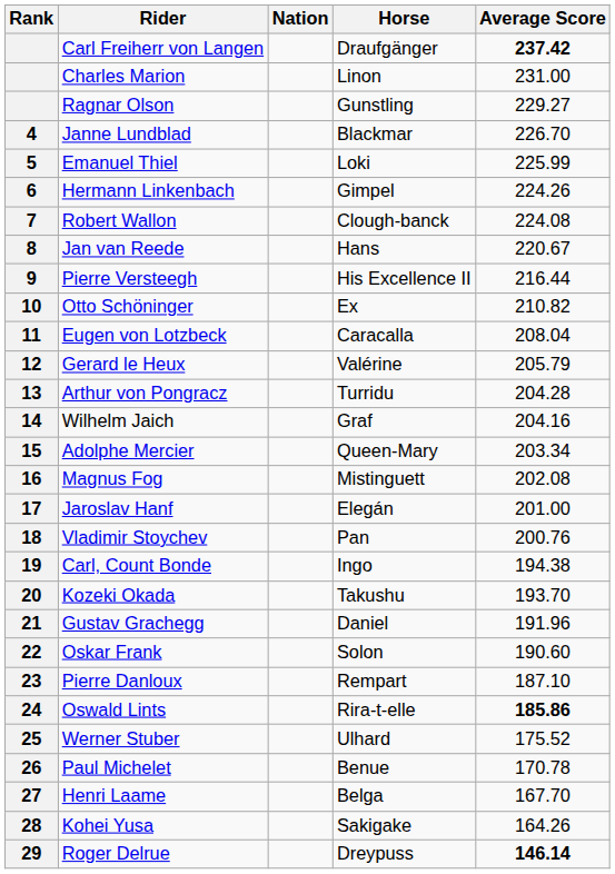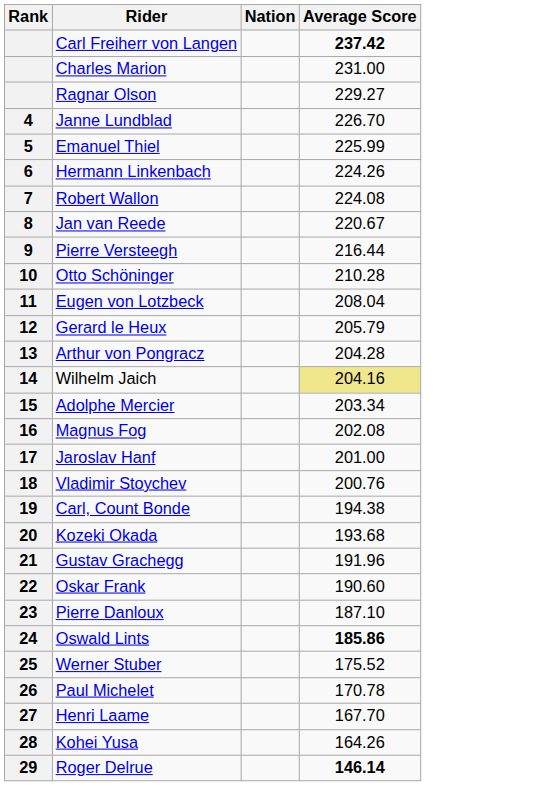- column: Horse | Draufgänger | Linon | Gunstling | Blackmar | Loki | Gimpel | Clough-banck | Hans | His Excellence II | Ex | Caracalla | Valérine | Turridu | Graf | Queen-Mary | Mistinguett | Elegán | Pan | Ingo | Takushu | Daniel | Solon | Rempart | Rira-t-elle | Ulhard | Benue | Belga | Sakigake | Dreypuss
Otto Schöninger | Average Score: 210.82 -> 210.28
Wilhelm Jaich | Average Score: no background -> khaki background
Kozeki Okada | Average Score: 193.70 -> 193.68
